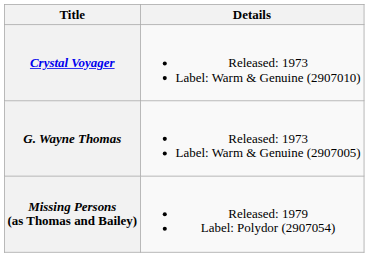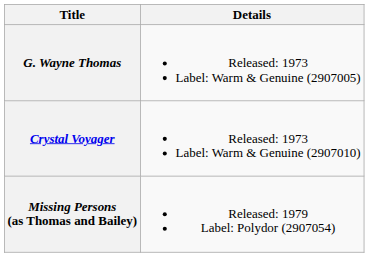rows swapped: G. Wayne Thomas <-> Crystal Voyager
